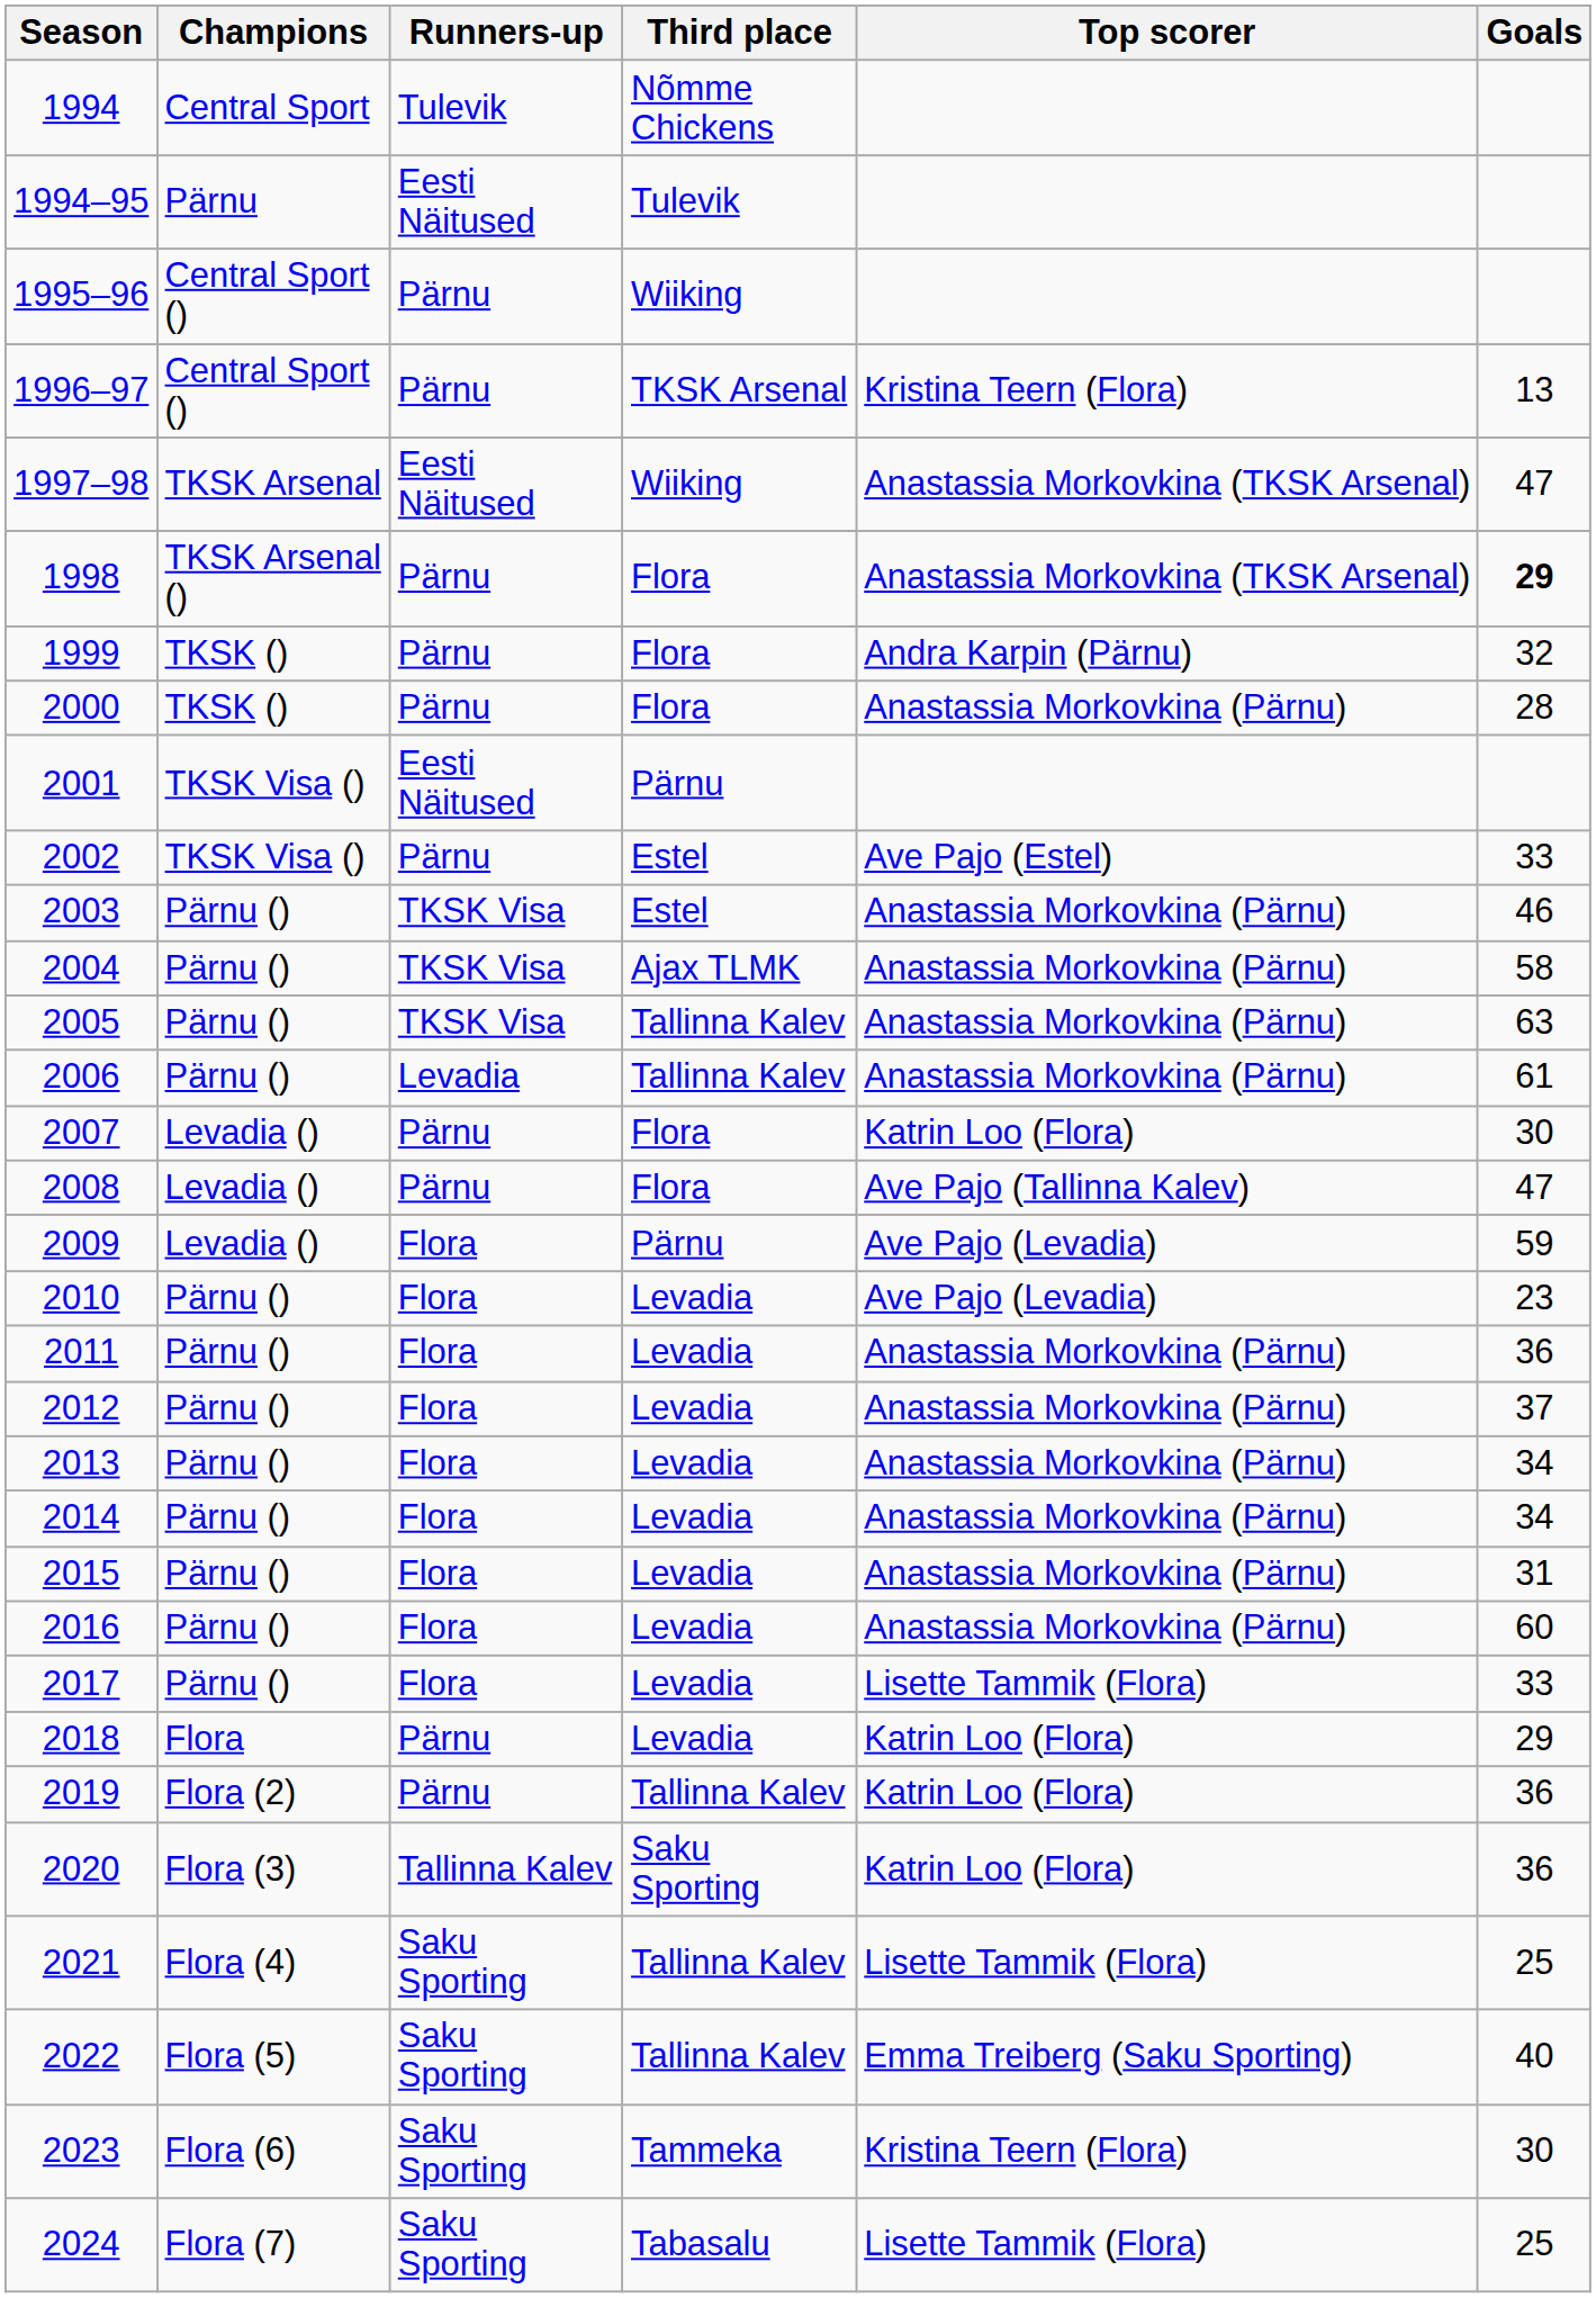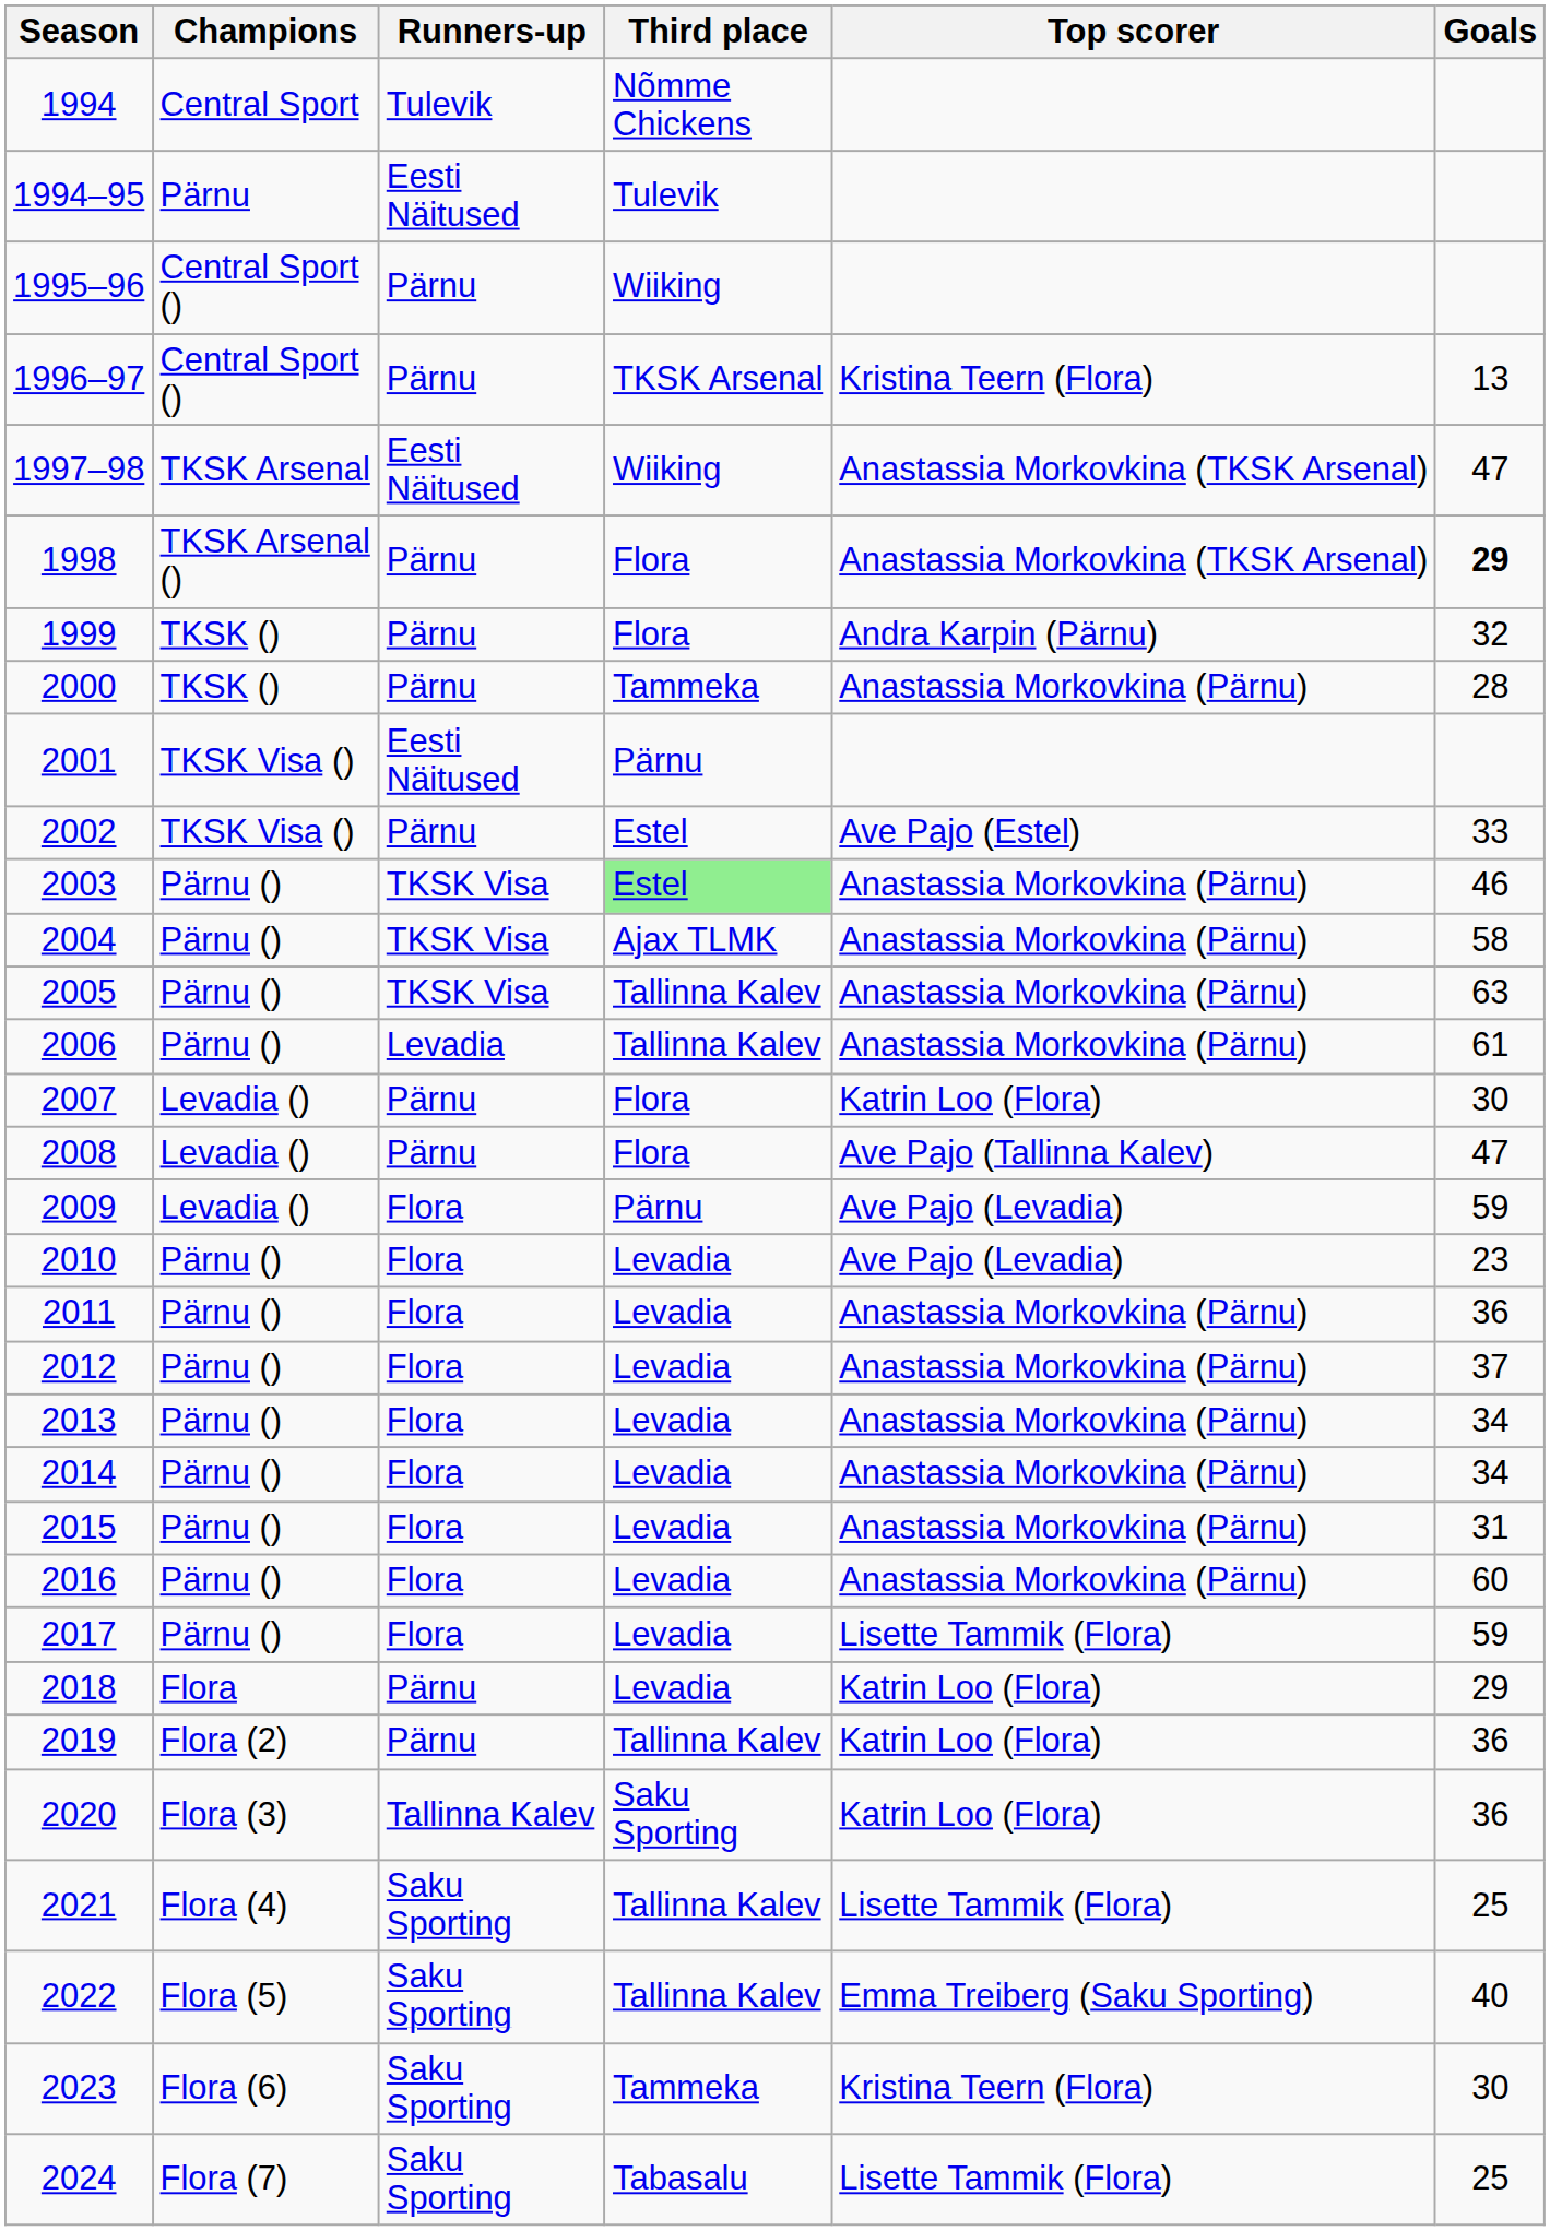2000 | Third place: Flora -> Tammeka
2003 | Third place: no background -> lightgreen background
2017 | Goals: 33 -> 59
